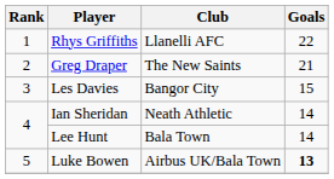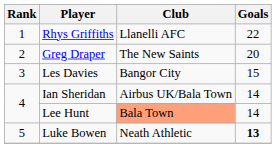Greg Draper | Goals: 21 -> 20
Ian Sheridan | Club: Neath Athletic -> Airbus UK/Bala Town
Lee Hunt | Club: no background -> lightsalmon background
Luke Bowen | Club: Airbus UK/Bala Town -> Neath Athletic
